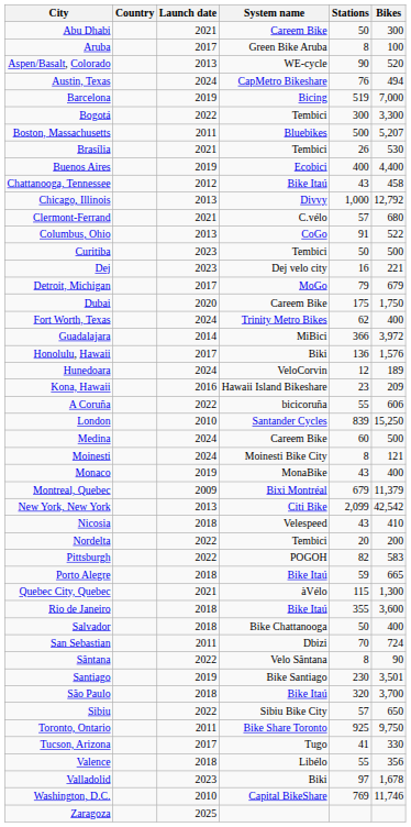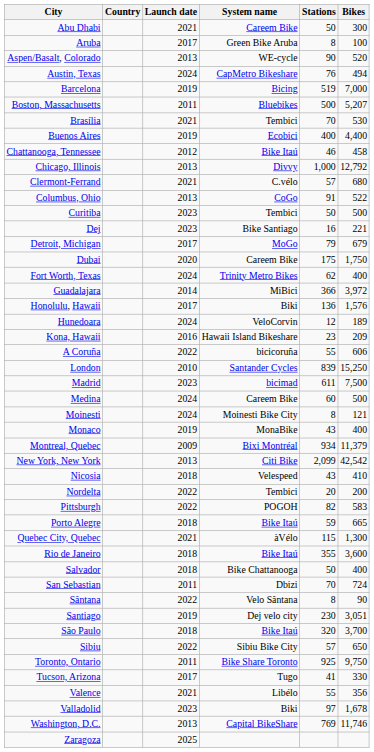- row: Bogotá | 2022 | Tembici | 300 | 3,300
Brasília | Stations: 26 -> 70
Chattanooga, Tennessee | Stations: 43 -> 46
Dej | System name: Dej velo city -> Bike Santiago
+ row: Madrid | 2023 | bicimad | 611 | 7,500
Montreal, Quebec | Stations: 679 -> 934
Santiago | System name: Bike Santiago -> Dej velo city
Santiago | Bikes: 3,501 -> 3,051
Valence | Launch date: 2018 -> 2021
Washington, D.C. | Launch date: 2010 -> 2013
